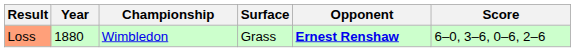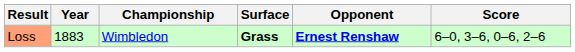Loss | Year: 1880 -> 1883
Loss | Surface: normal -> bold
